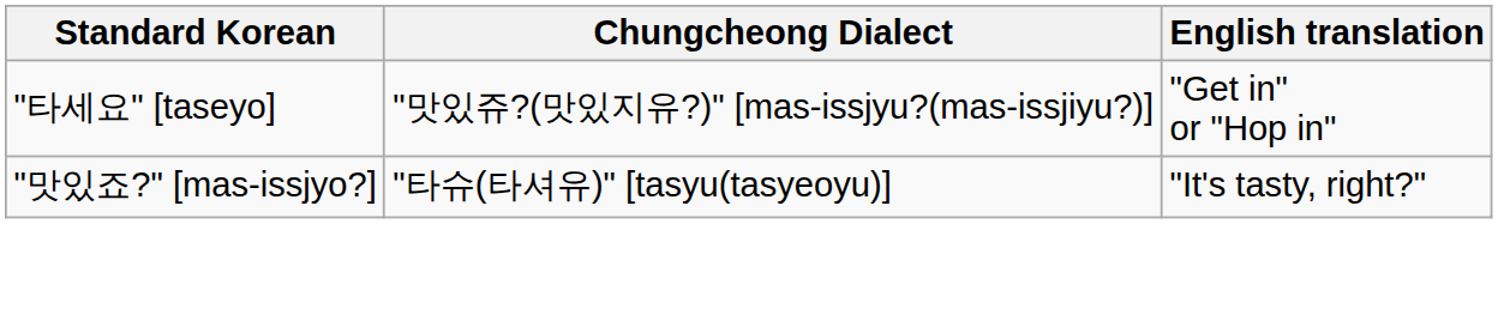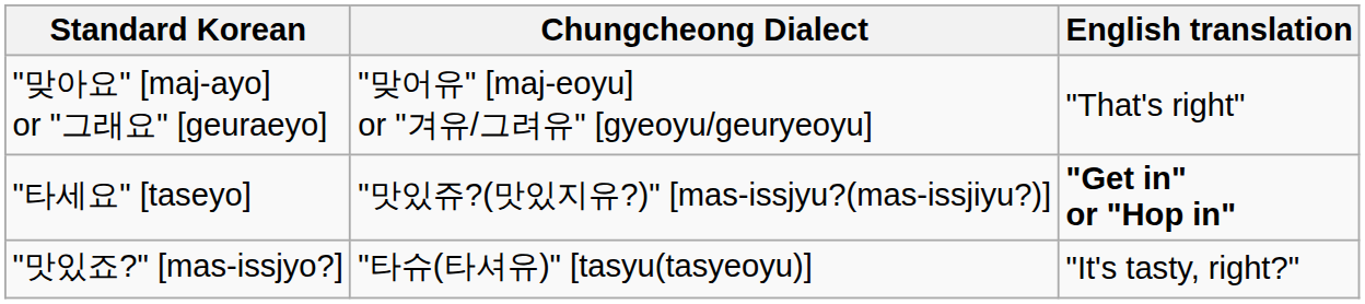+ row: "맞아요" [maj-ayo] or "그래요" [geuraeyo] | "맞어유" [maj-eoyu] or "겨유/그려유" [gyeoyu/geuryeoyu] | "That's right"
"타세요" [taseyo] | English translation: normal -> bold
